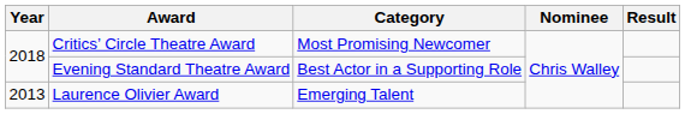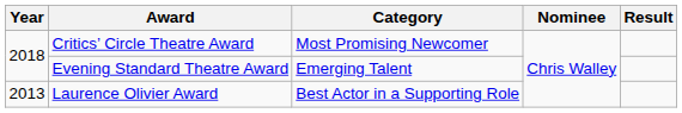Evening Standard Theatre Award | Category: Best Actor in a Supporting Role -> Emerging Talent
Laurence Olivier Award | Category: Emerging Talent -> Best Actor in a Supporting Role
